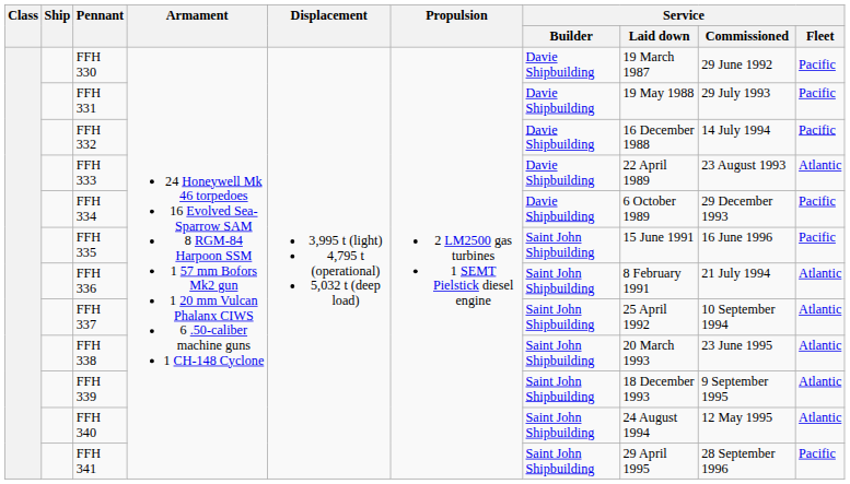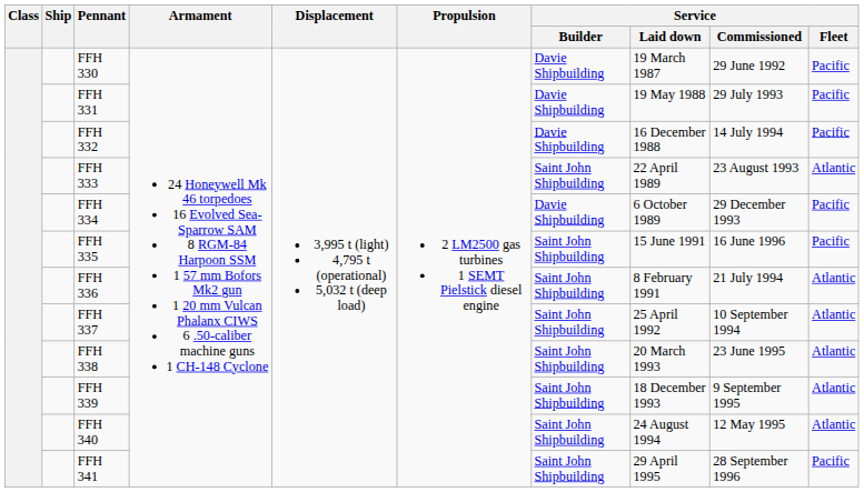FFH 333 | Service / Builder: Davie Shipbuilding -> Saint John Shipbuilding
